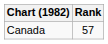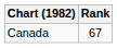Canada | Rank: 57 -> 67
